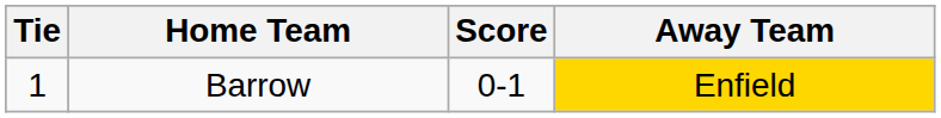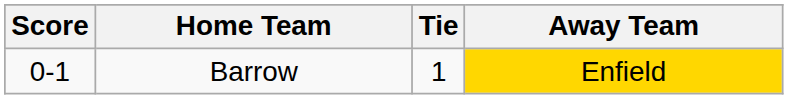columns swapped: Tie <-> Score
